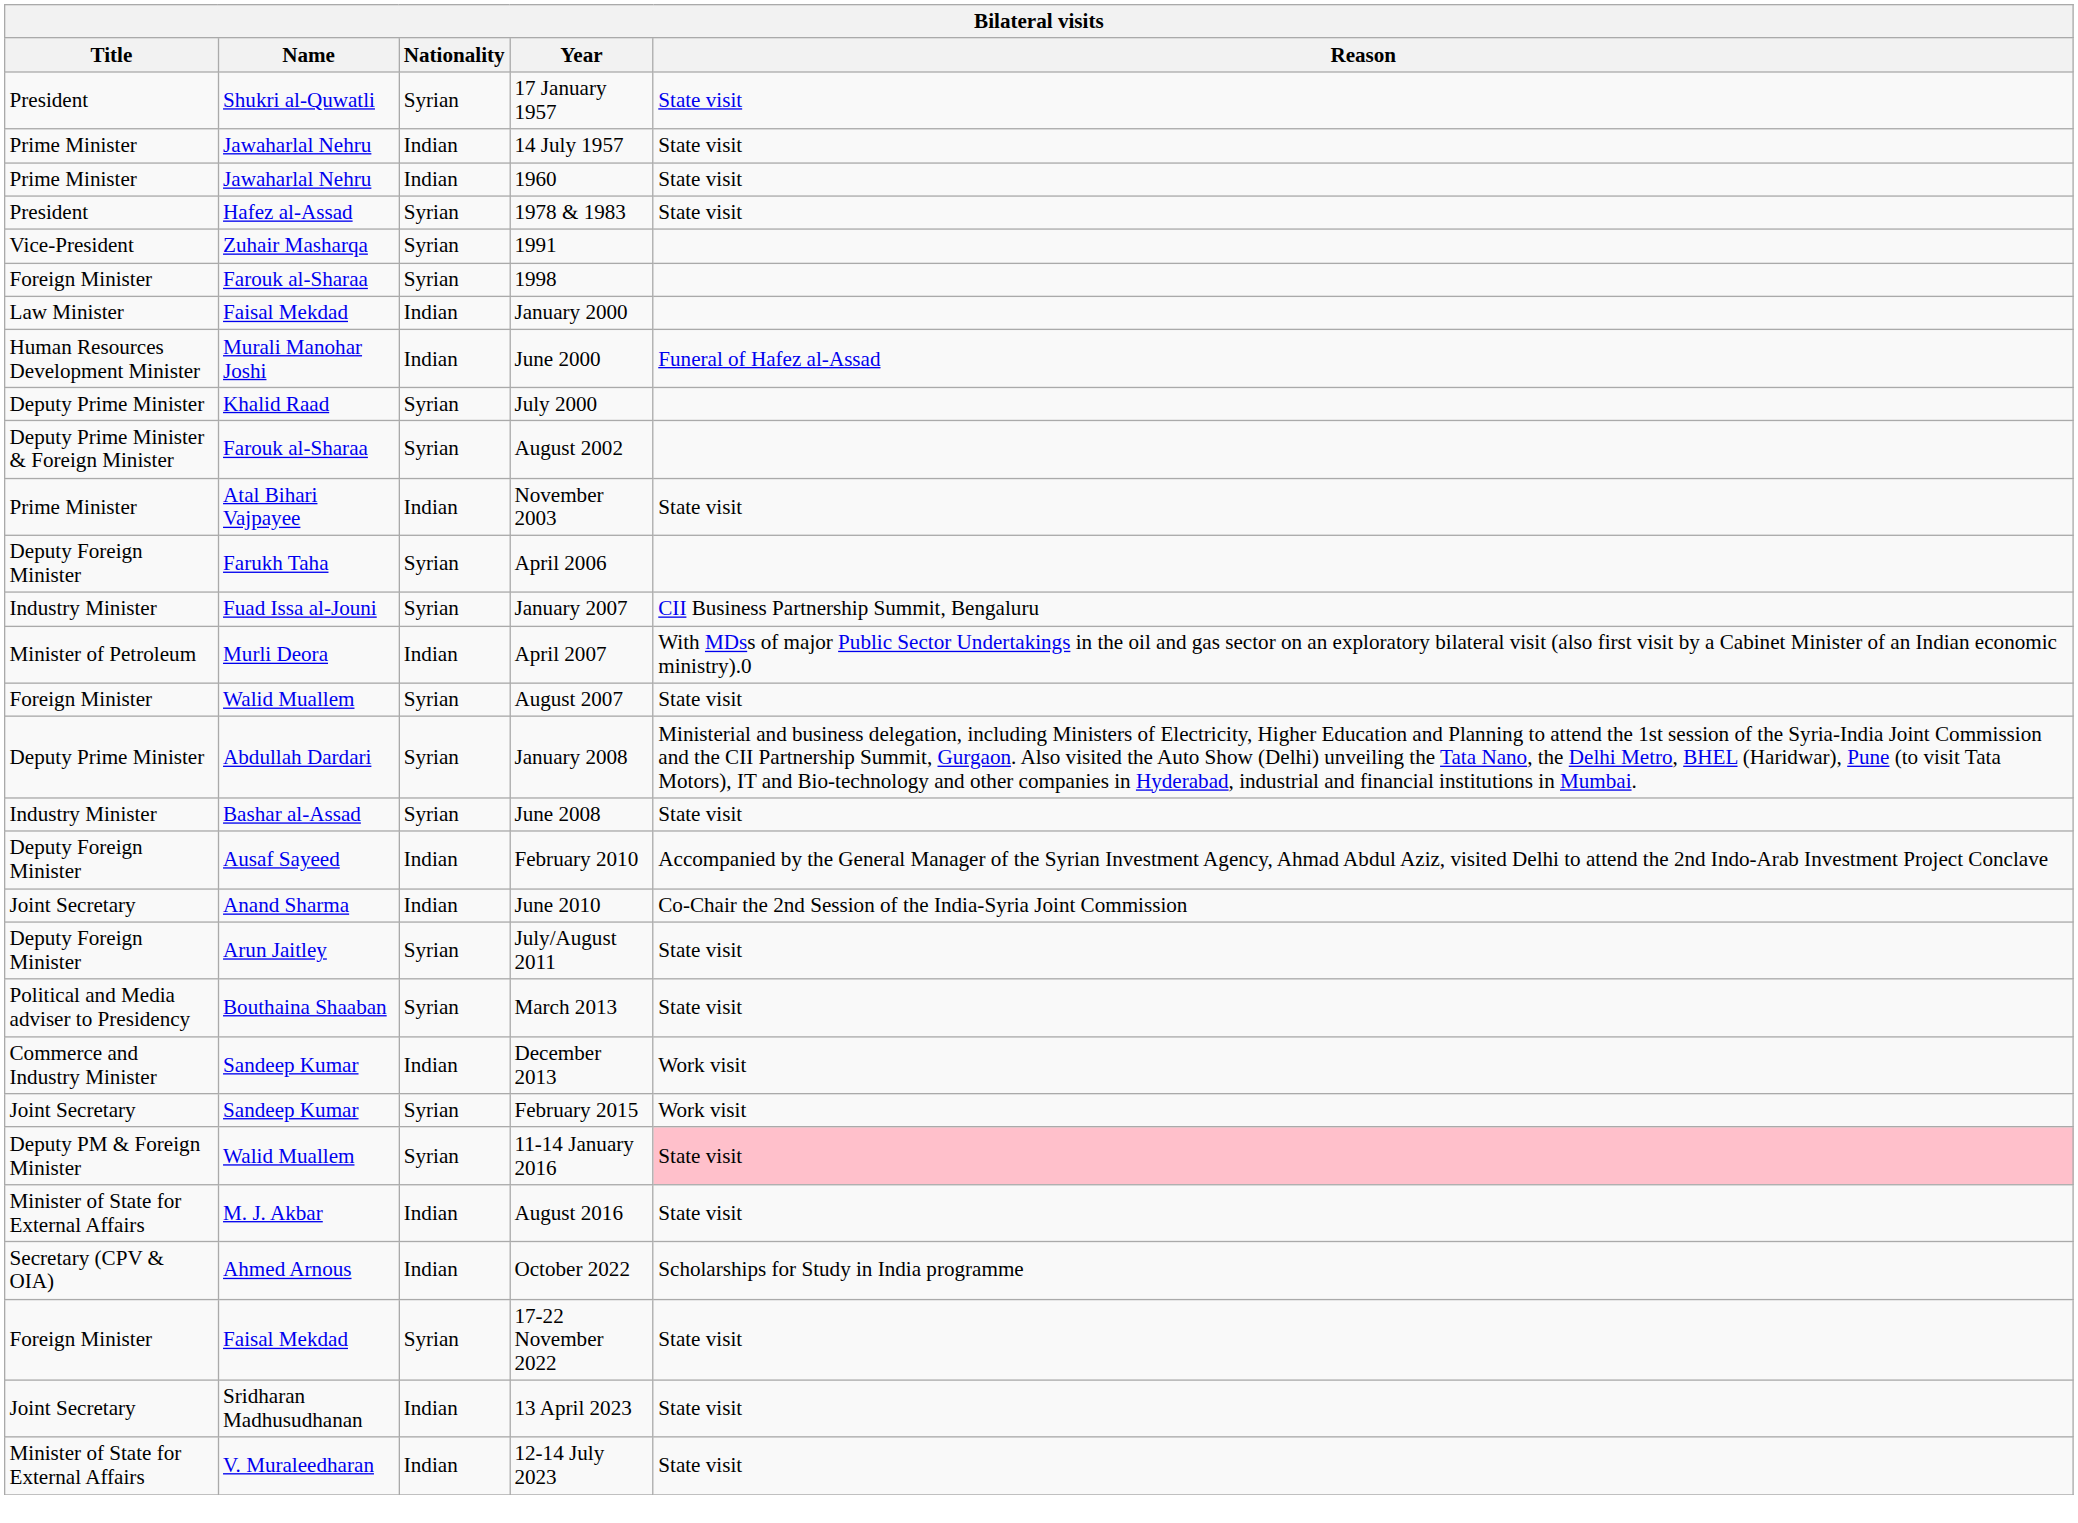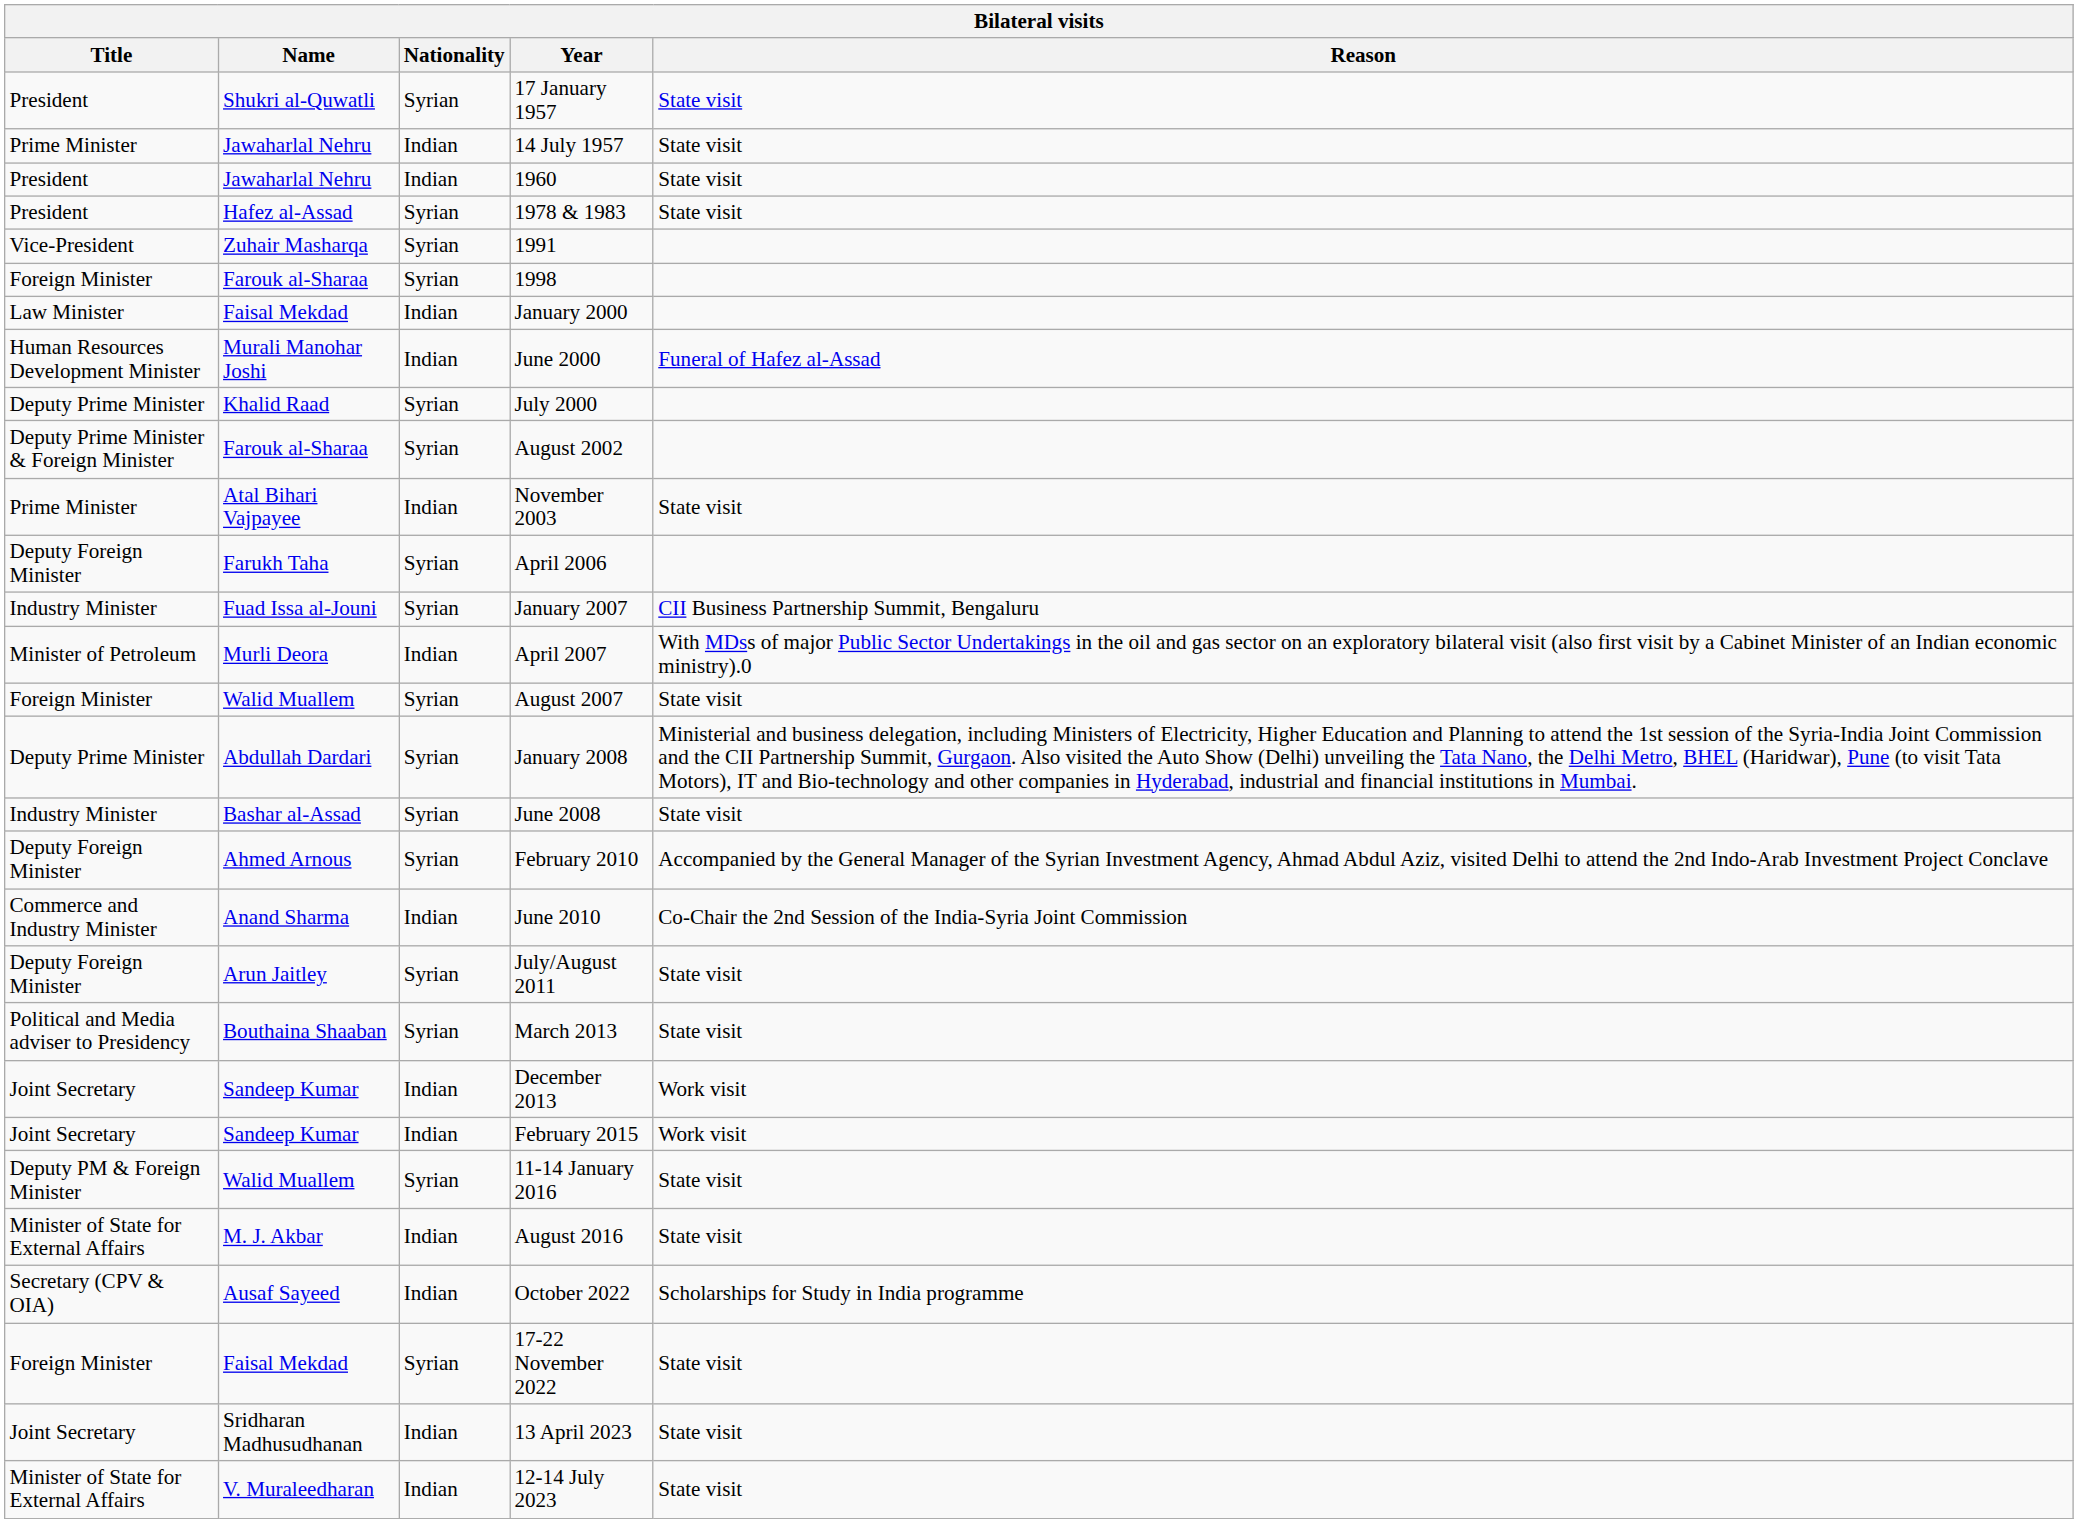1960 | Title: Prime Minister -> President
February 2010 | Name: Ausaf Sayeed -> Ahmed Arnous
February 2010 | Nationality: Indian -> Syrian
June 2010 | Title: Joint Secretary -> Commerce and Industry Minister
December 2013 | Title: Commerce and Industry Minister -> Joint Secretary
February 2015 | Nationality: Syrian -> Indian
11-14 January 2016 | Reason: pink background -> no background
October 2022 | Name: Ahmed Arnous -> Ausaf Sayeed
